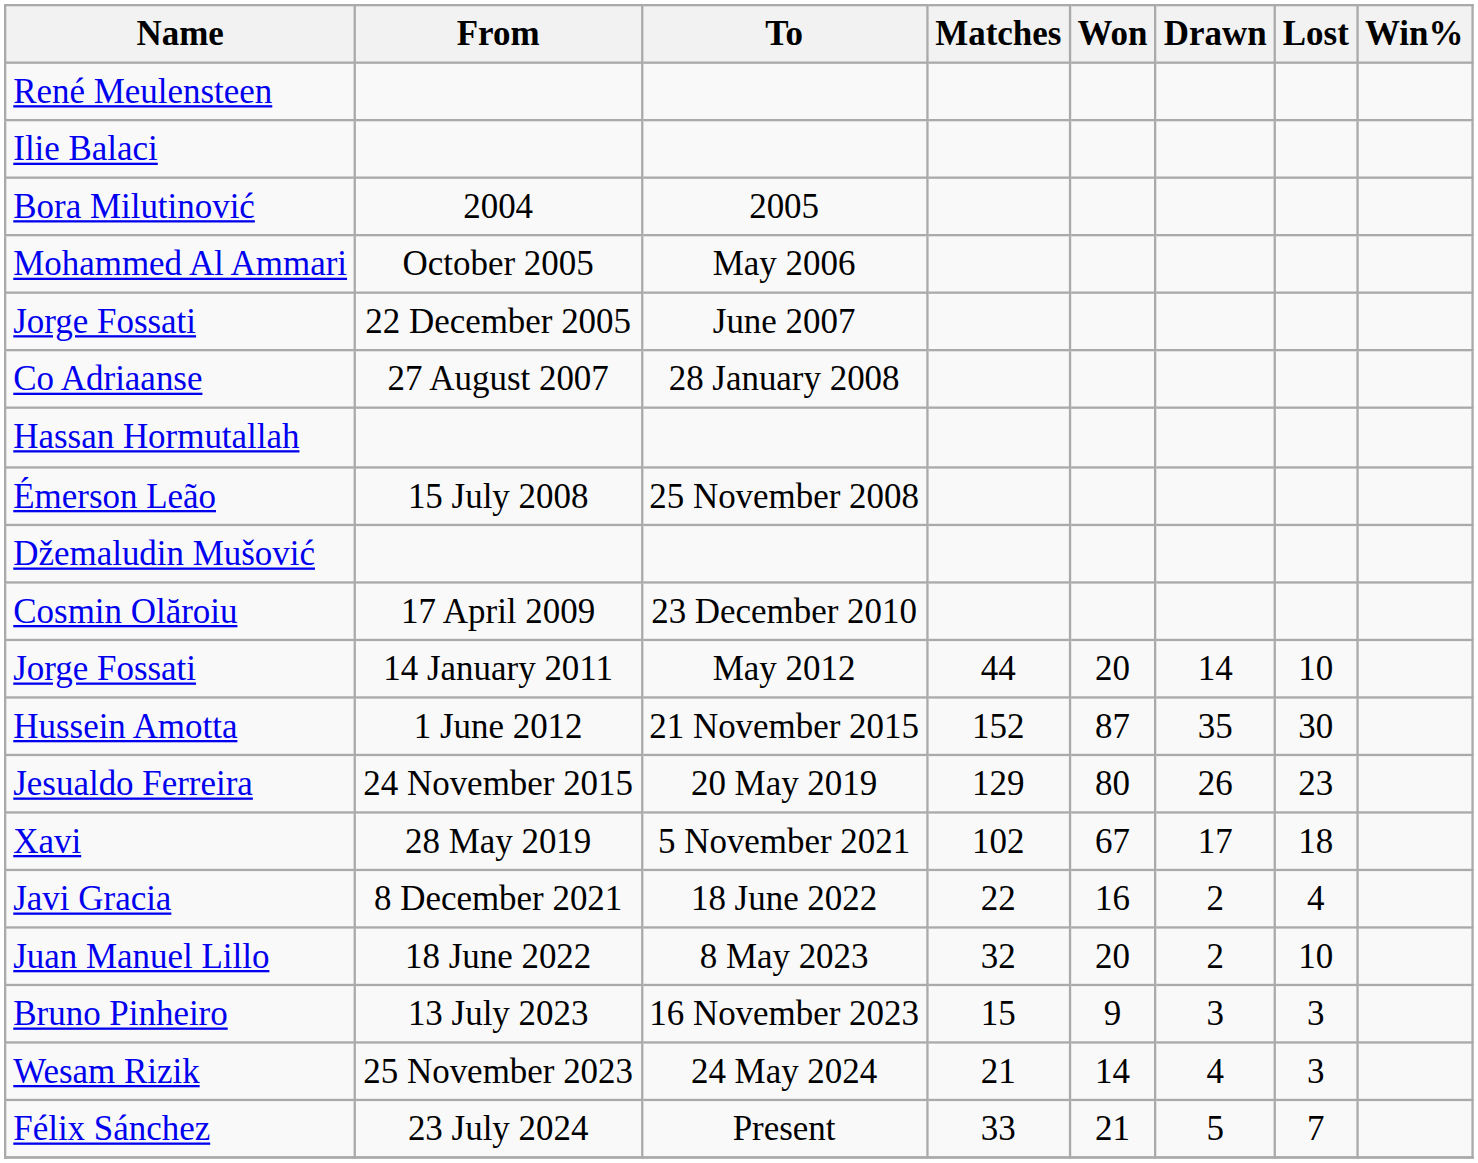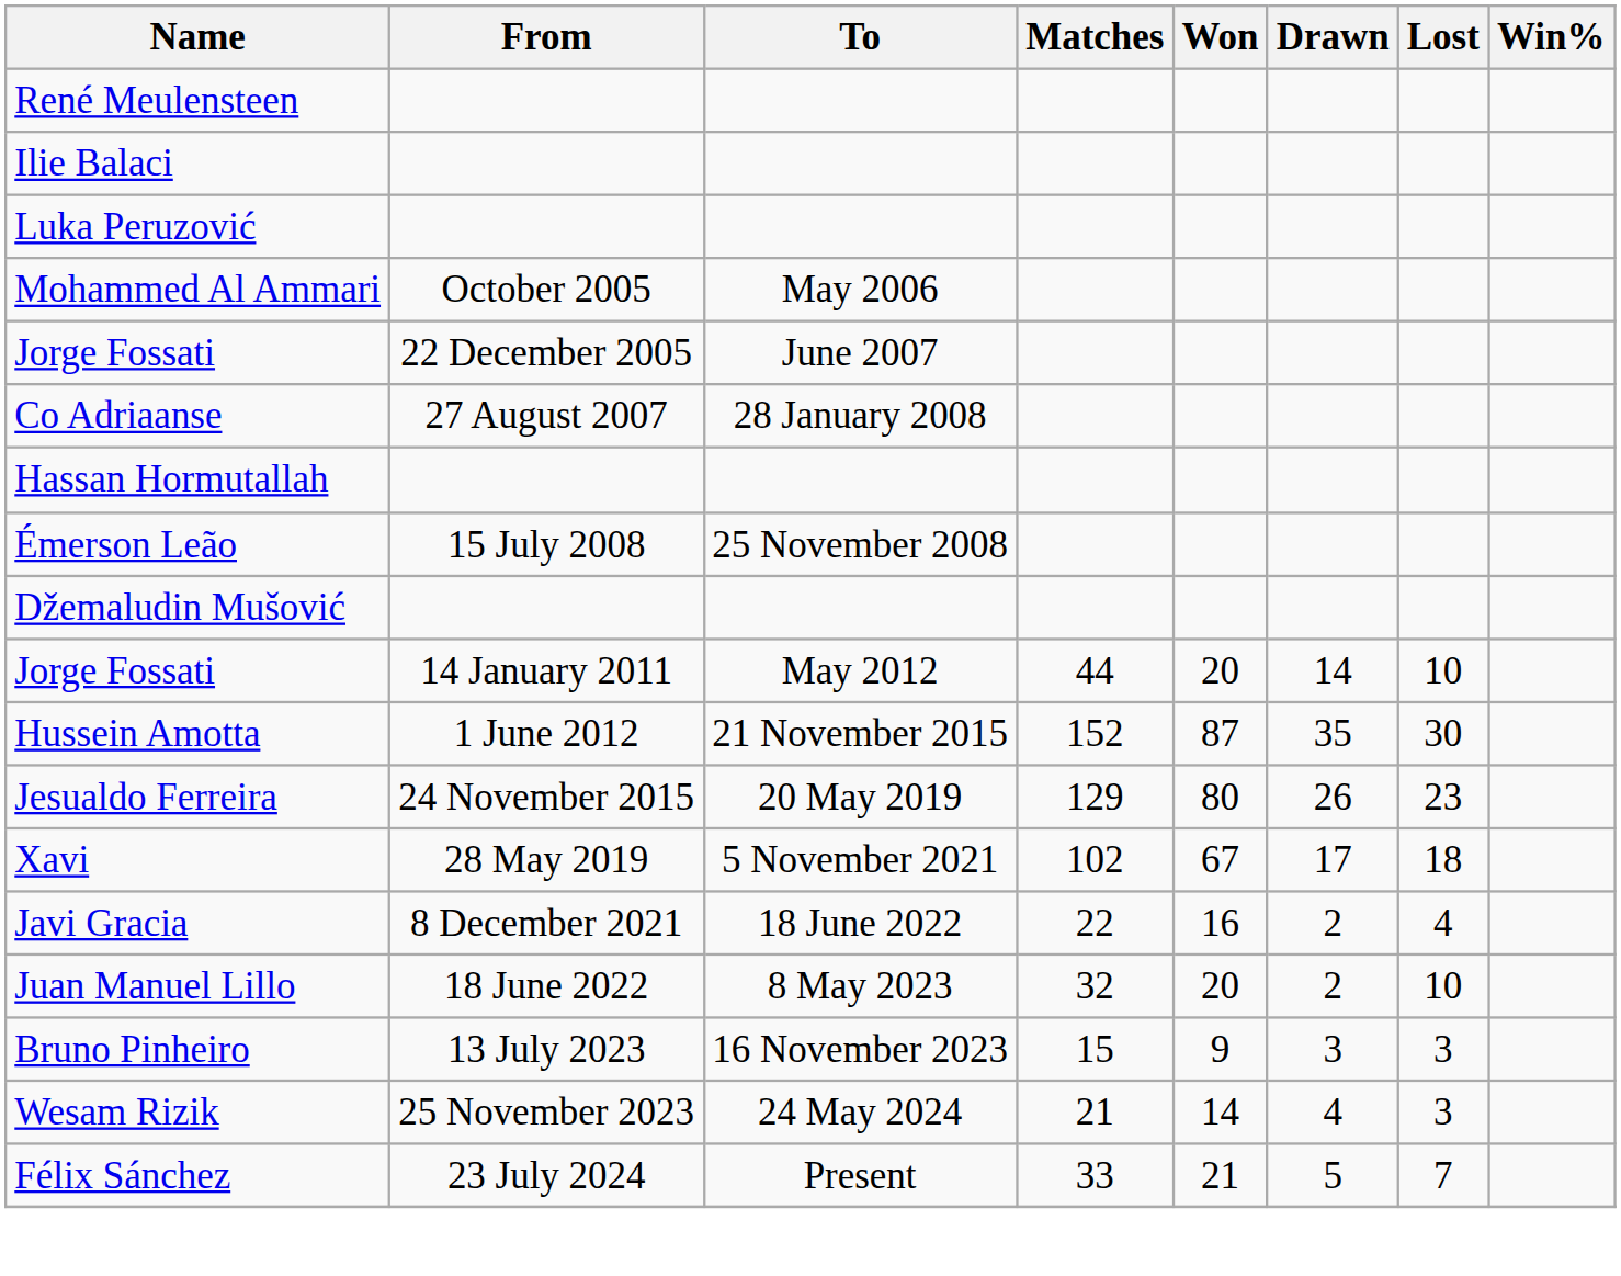+ row: Luka Peruzović
- row: Bora Milutinović | 2004 | 2005
- row: Cosmin Olăroiu | 17 April 2009 | 23 December 2010
